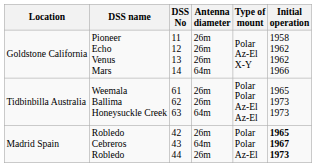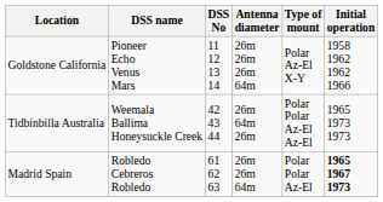Tidbinbilla Australia | DSS No: 61 62 63 -> 42 43 44
Tidbinbilla Australia | Antenna diameter: 26m 26m 64m -> 26m 64m 26m
Madrid Spain | DSS No: 42 43 44 -> 61 62 63
Madrid Spain | Antenna diameter: 26m 64m 26m -> 26m 26m 64m
